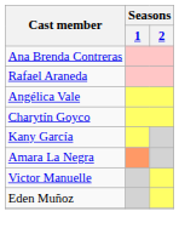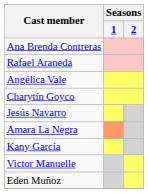+ row: Jesús Navarro
rows swapped: Kany García <-> Amara La Negra
